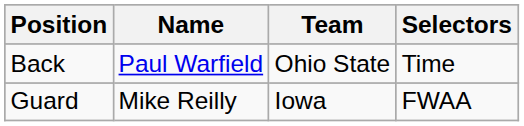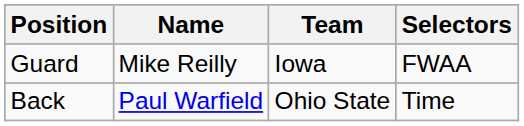rows swapped: Guard <-> Back
